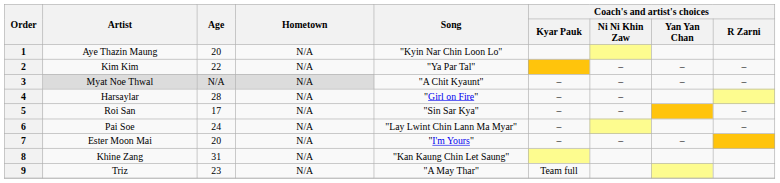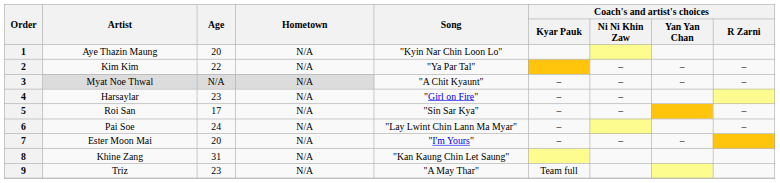4 | Age: 28 -> 23
